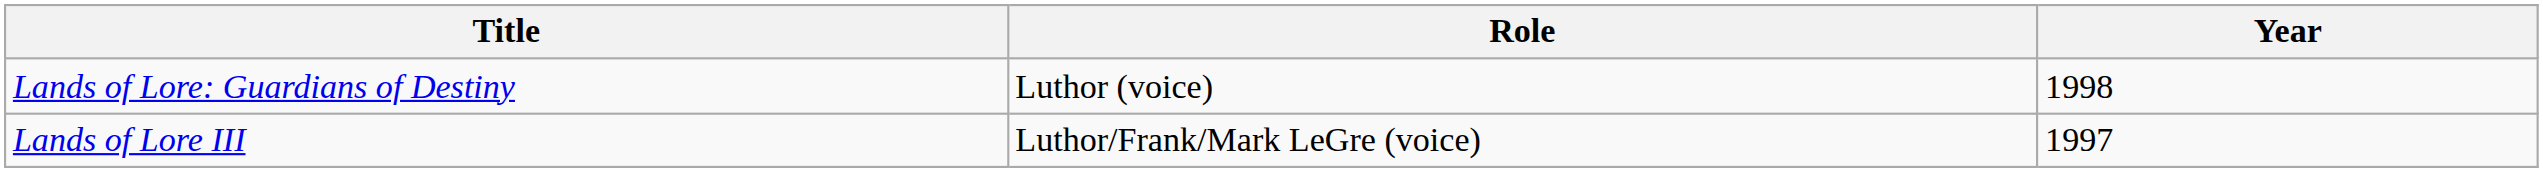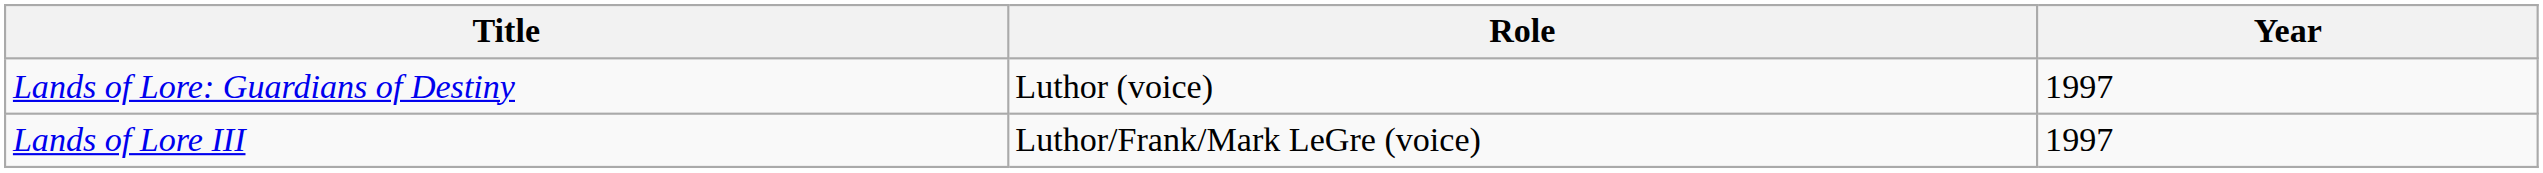Lands of Lore: Guardians of Destiny | Year: 1998 -> 1997
